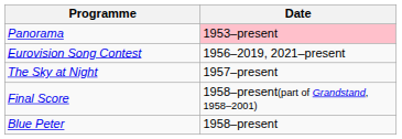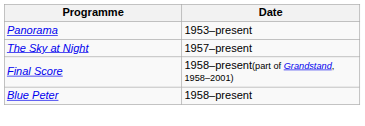Panorama | Date: pink background -> no background
- row: Eurovision Song Contest | 1956–2019, 2021–present
